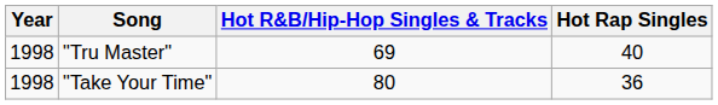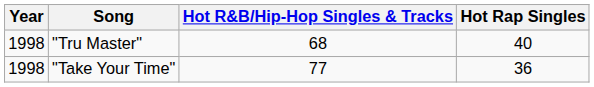"Tru Master" | Hot R&B/Hip-Hop Singles & Tracks: 69 -> 68
"Take Your Time" | Hot R&B/Hip-Hop Singles & Tracks: 80 -> 77
